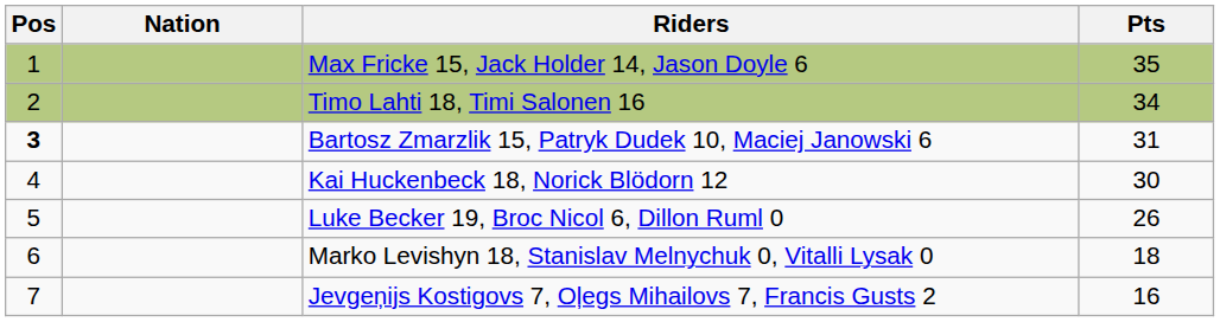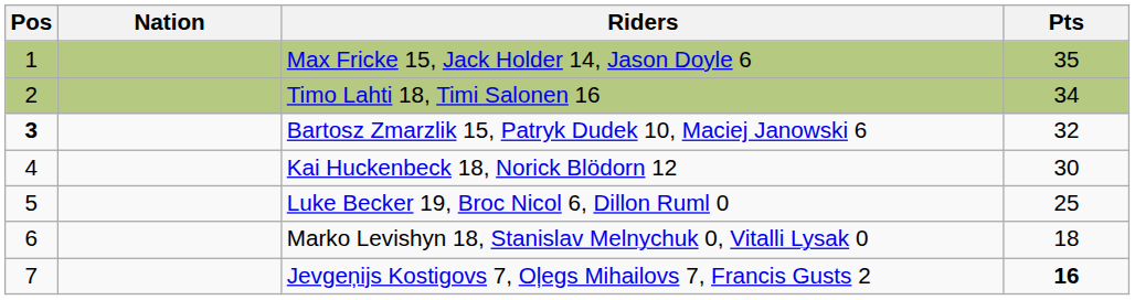Bartosz Zmarzlik 15, Patryk Dudek 10, Maciej Janowski 6 | Pts: 31 -> 32
Luke Becker 19, Broc Nicol 6, Dillon Ruml 0 | Pts: 26 -> 25
Jevgeņijs Kostigovs 7, Oļegs Mihailovs 7, Francis Gusts 2 | Pts: normal -> bold
